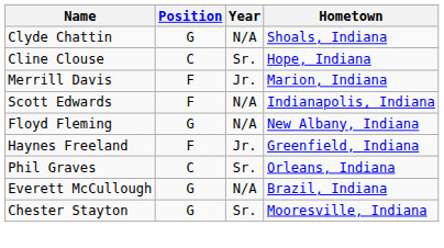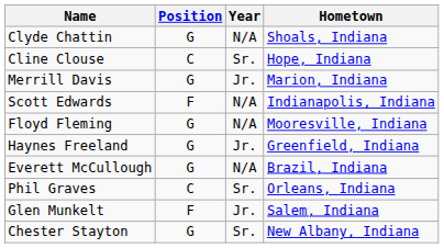Merrill Davis | Position: F -> G
Floyd Fleming | Hometown: New Albany, Indiana -> Mooresville, Indiana
Haynes Freeland | Position: F -> G
rows swapped: Phil Graves <-> Everett McCullough
+ row: Glen Munkelt | F | Jr. | Salem, Indiana
Chester Stayton | Hometown: Mooresville, Indiana -> New Albany, Indiana
